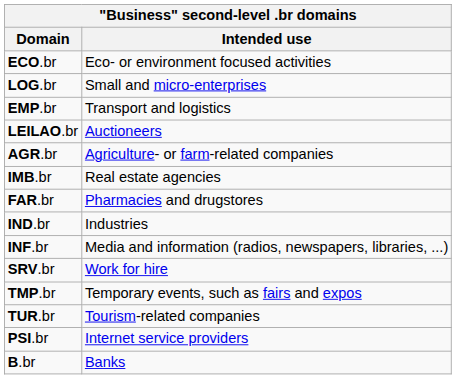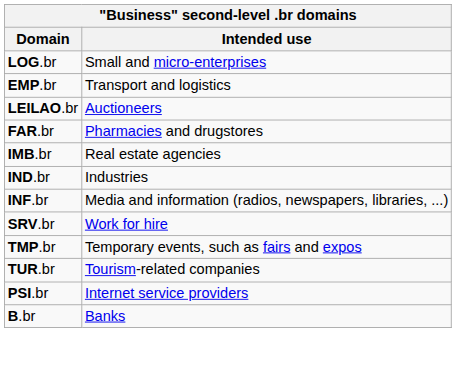- row: ECO.br | Eco- or environment focused activities
- row: AGR.br | Agriculture- or farm-related companies
rows swapped: FAR.br <-> IMB.br
